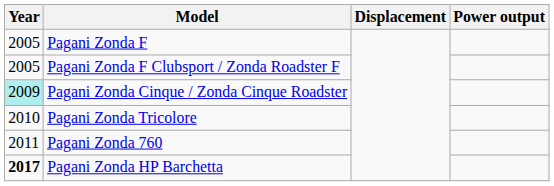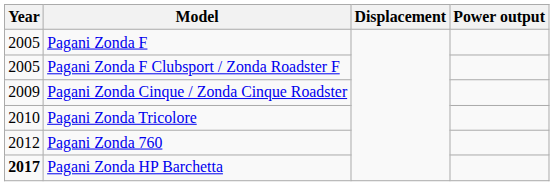Pagani Zonda Cinque / Zonda Cinque Roadster | Year: paleturquoise background -> no background
Pagani Zonda 760 | Year: 2011 -> 2012
